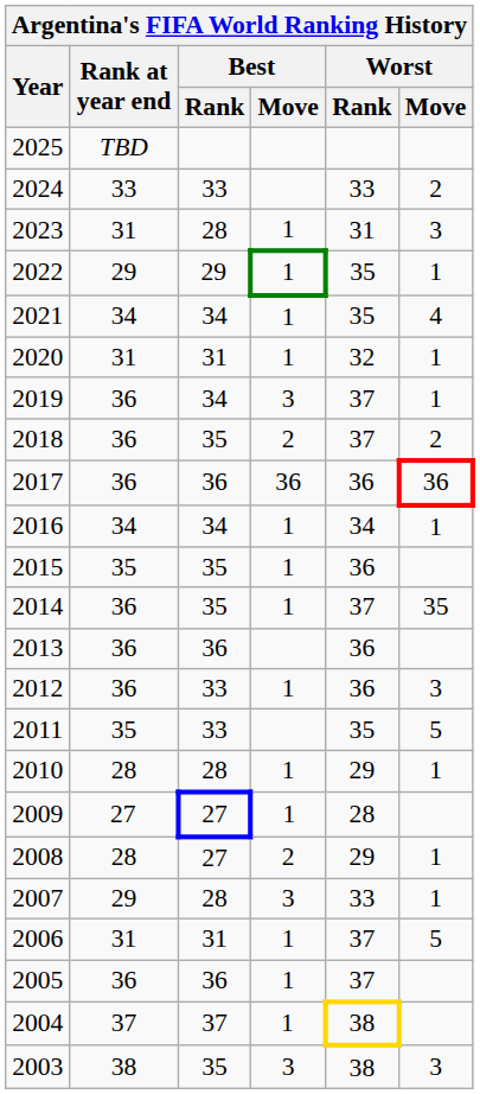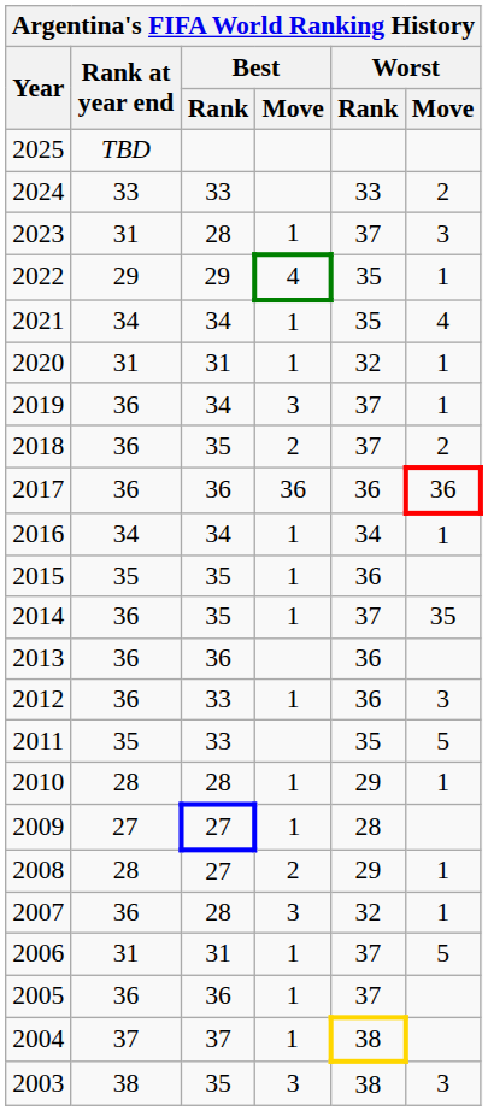2023 | Worst / Rank: 31 -> 37
2022 | Best / Move: 1 -> 4
2007 | Rank at year end: 29 -> 36
2007 | Worst / Rank: 33 -> 32
